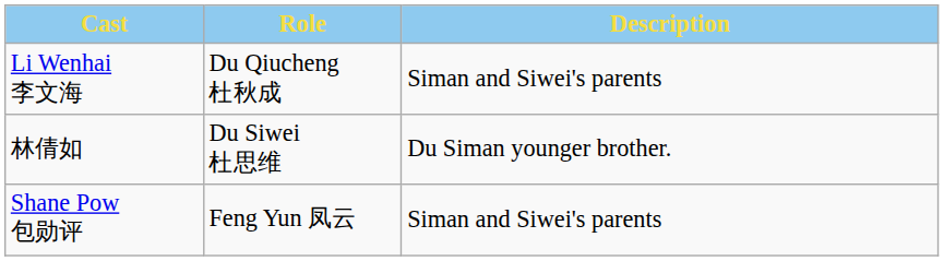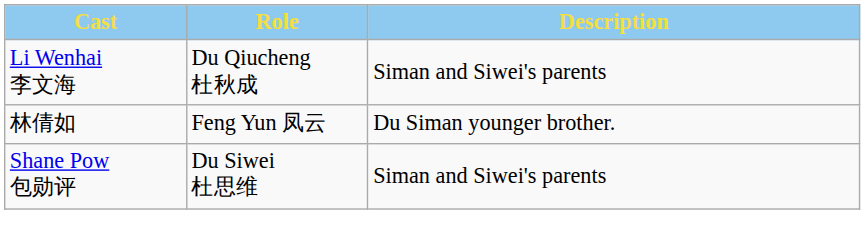林倩如 | Role: Du Siwei 杜思维 -> Feng Yun 凤云
Shane Pow 包勋评 | Role: Feng Yun 凤云 -> Du Siwei 杜思维
